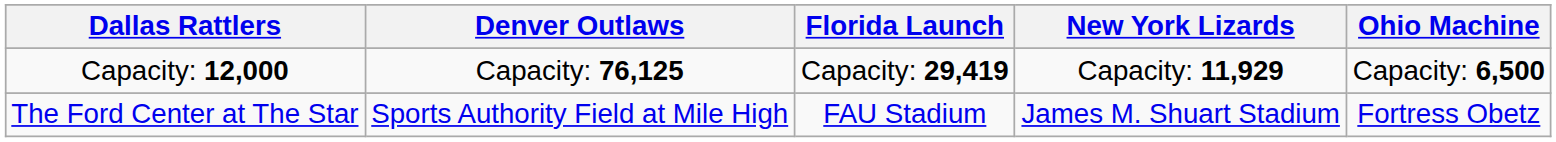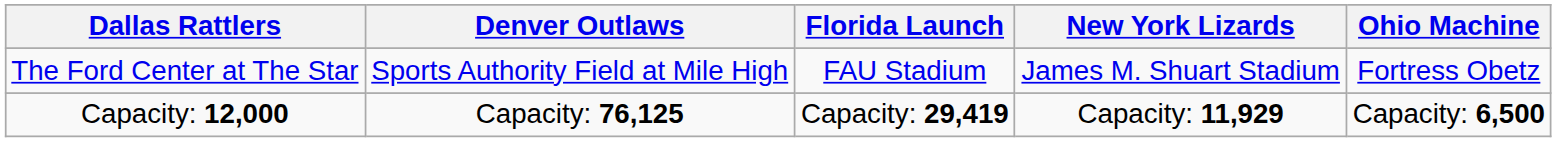rows swapped: The Ford Center at The Star <-> Capacity: 12,000
